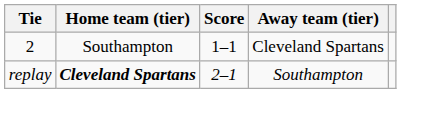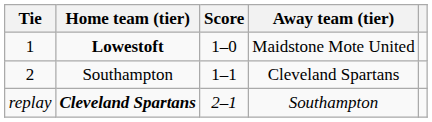+ row: 1 | Lowestoft | 1–0 | Maidstone Mote United
